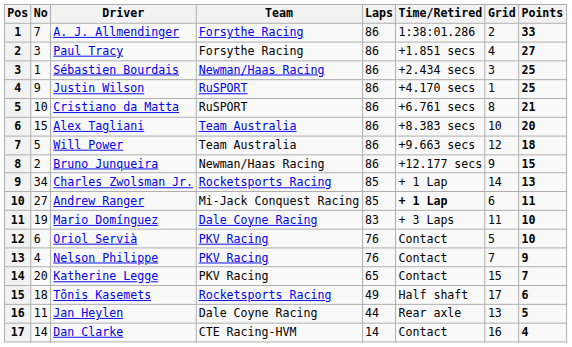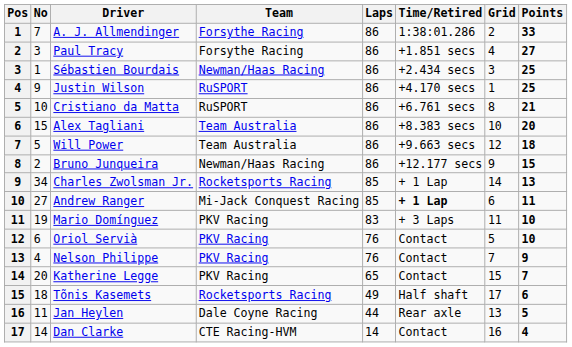Mario Domínguez | Team: Dale Coyne Racing -> PKV Racing
